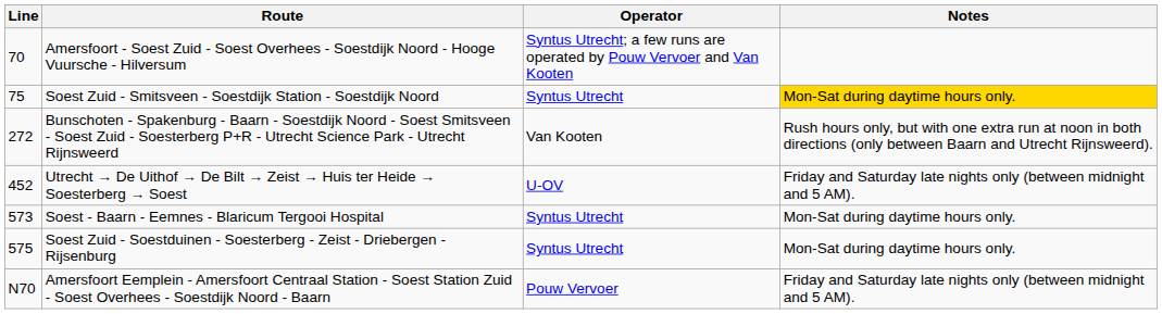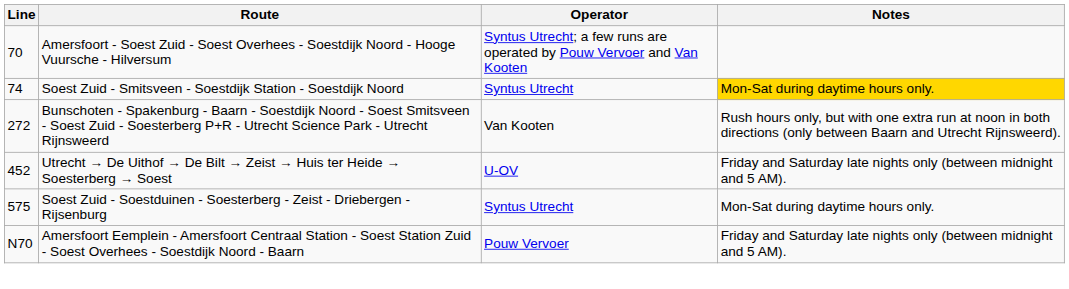Soest Zuid - Smitsveen - Soestdijk Station - Soestdijk Noord | Line: 75 -> 74
- row: 573 | Soest - Baarn - Eemnes - Blaricum Tergooi Hospital | Syntus Utrecht | Mon-Sat during daytime hours only.
